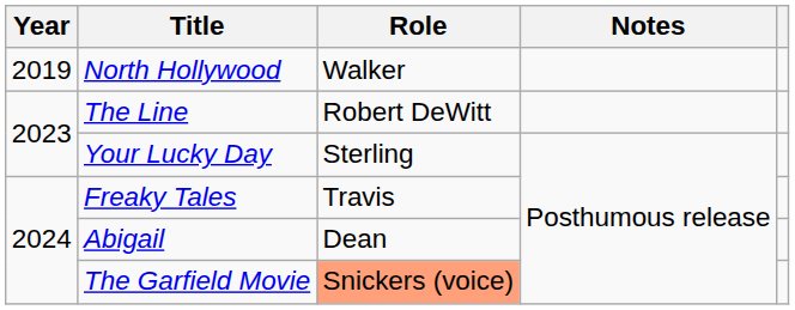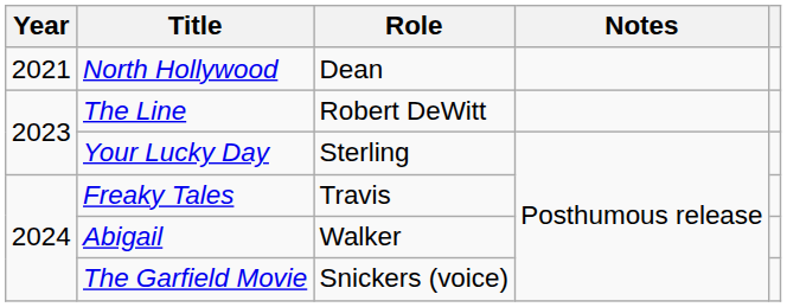North Hollywood | Year: 2019 -> 2021
North Hollywood | Role: Walker -> Dean
Abigail | Role: Dean -> Walker
The Garfield Movie | Role: lightsalmon background -> no background
